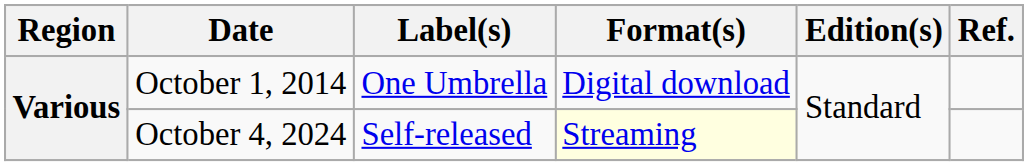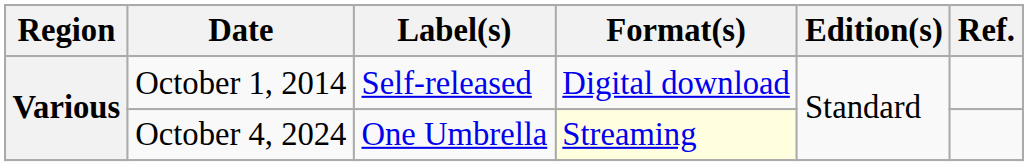October 1, 2014 | Label(s): One Umbrella -> Self-released
October 4, 2024 | Label(s): Self-released -> One Umbrella
